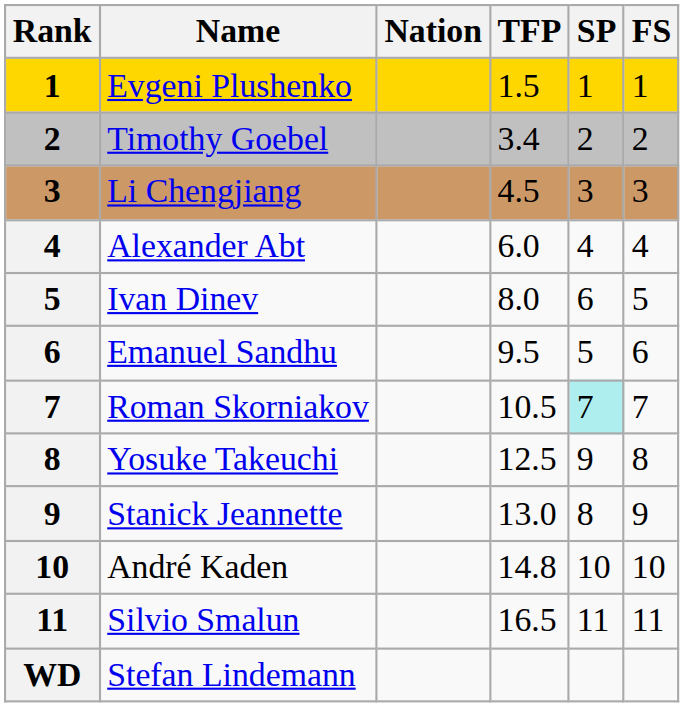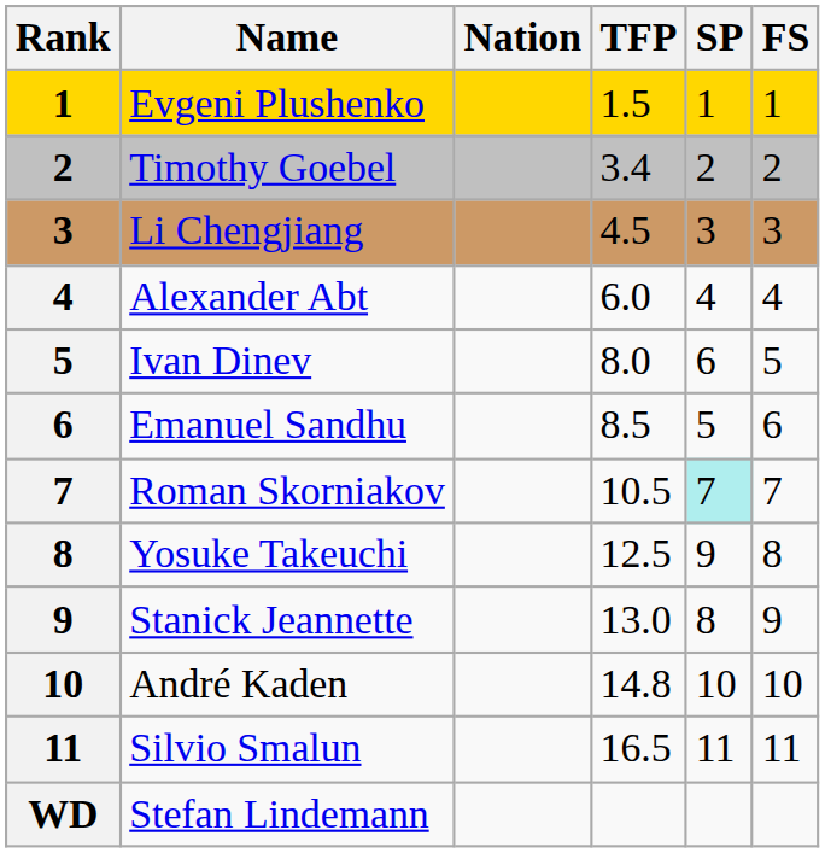Emanuel Sandhu | TFP: 9.5 -> 8.5
